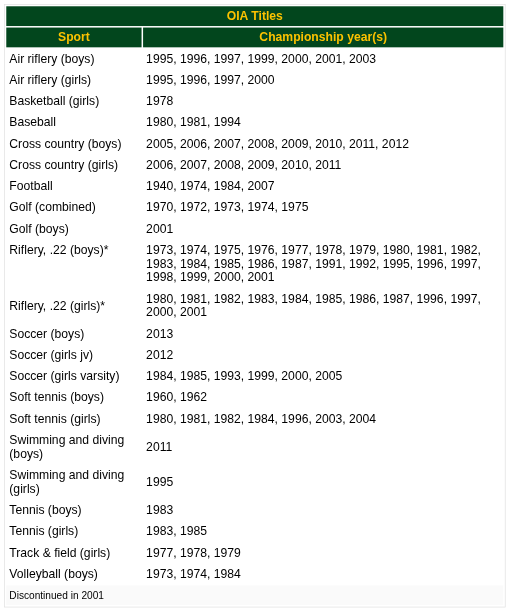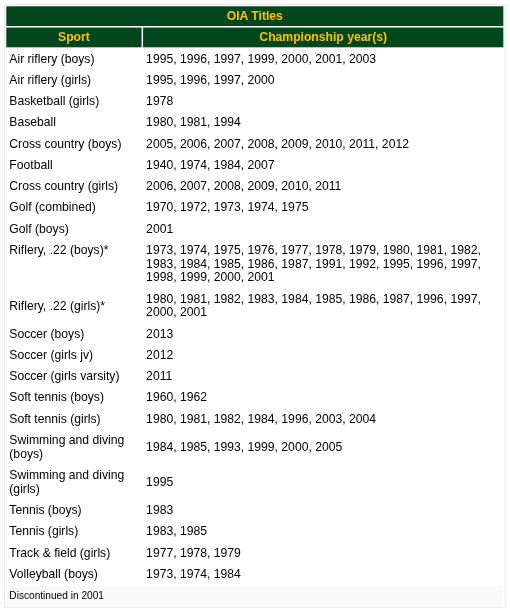rows swapped: Cross country (girls) <-> Football
Soccer (girls varsity) | column 2: 1984, 1985, 1993, 1999, 2000, 2005 -> 2011
Swimming and diving (boys) | column 2: 2011 -> 1984, 1985, 1993, 1999, 2000, 2005
